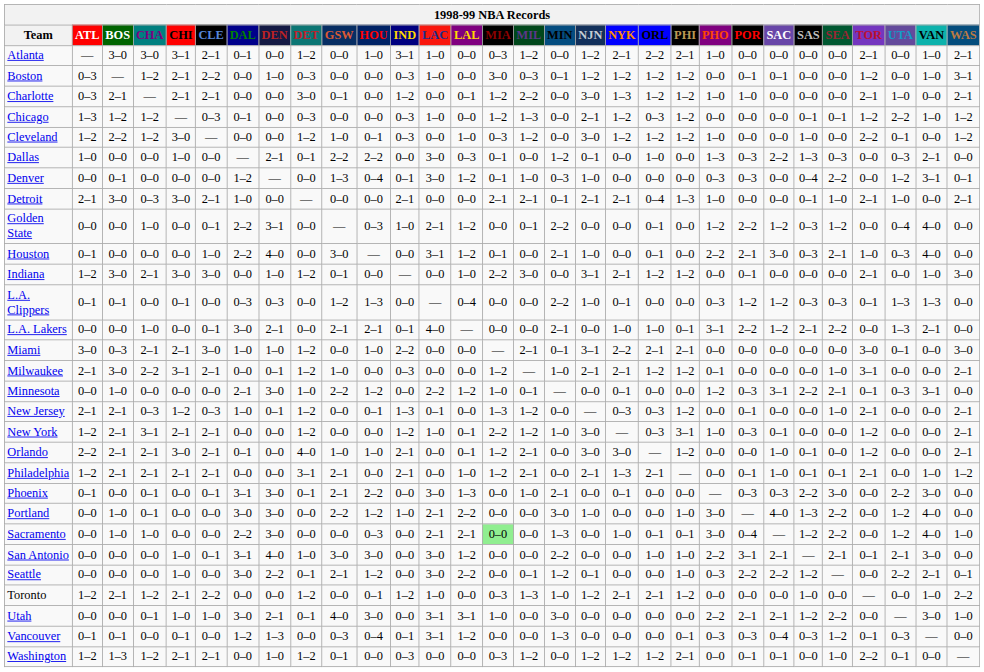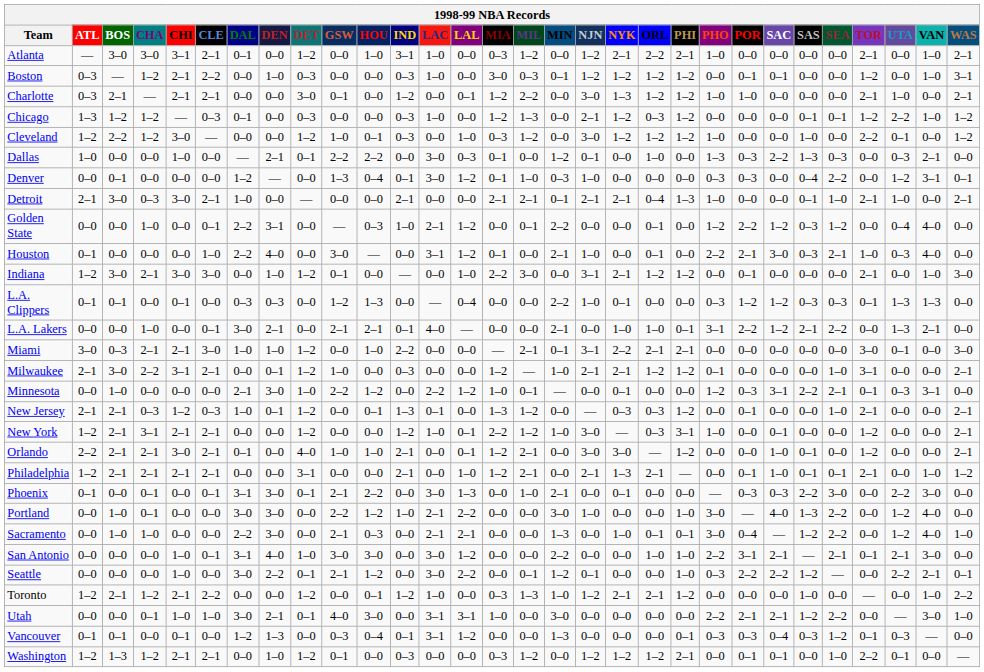New York | POR: 0–3 -> 0–0
Philadelphia | GSW: 2–1 -> 0–0
Sacramento | GSW: 0–0 -> 2–1
Sacramento | MIA: lightgreen background -> no background
